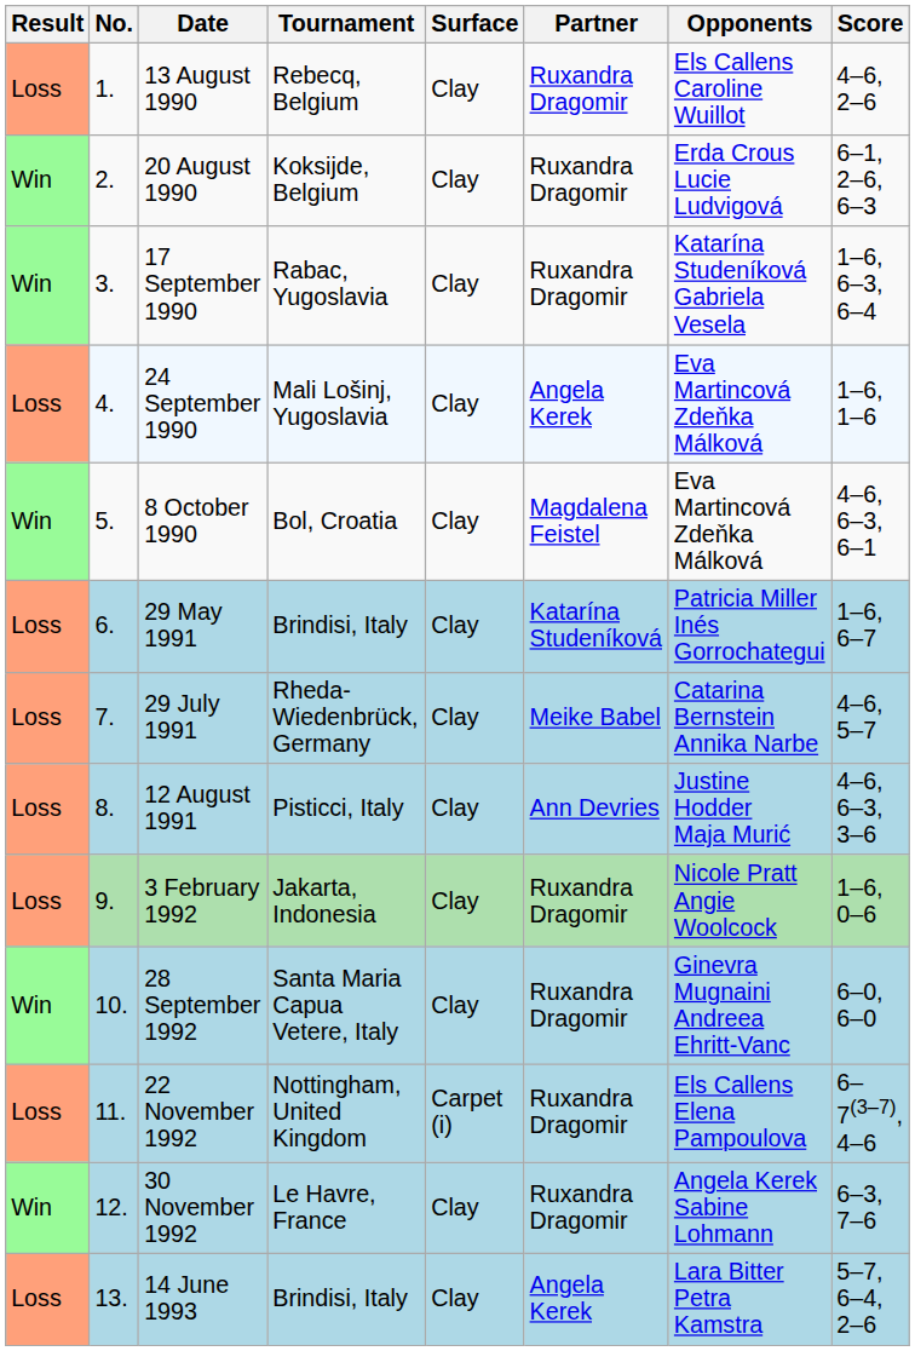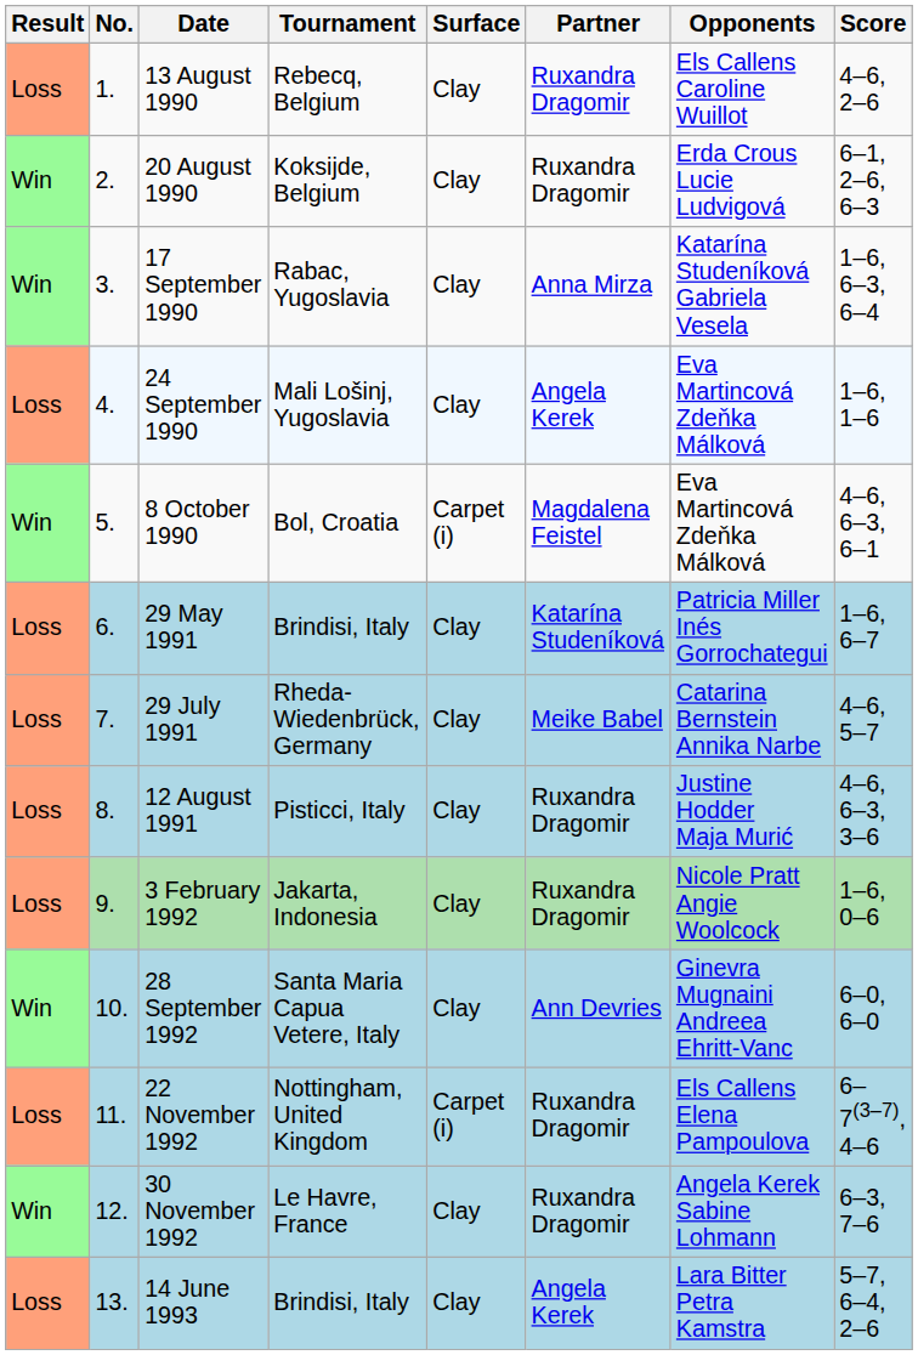17 September 1990 | Partner: Ruxandra Dragomir -> Anna Mirza
8 October 1990 | Surface: Clay -> Carpet (i)
12 August 1991 | Partner: Ann Devries -> Ruxandra Dragomir
28 September 1992 | Partner: Ruxandra Dragomir -> Ann Devries
